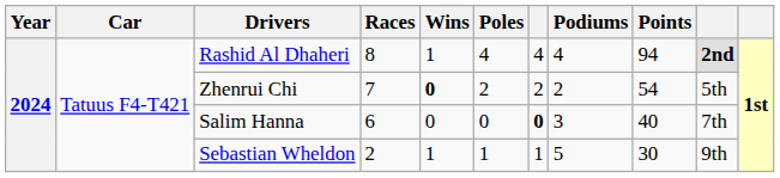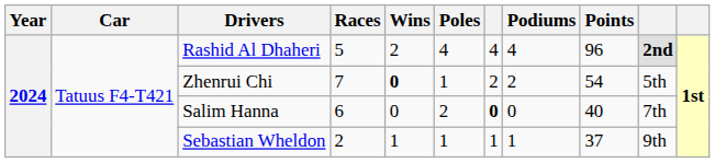Rashid Al Dhaheri | Races: 8 -> 5
Rashid Al Dhaheri | Wins: 1 -> 2
Rashid Al Dhaheri | Points: 94 -> 96
Zhenrui Chi | Poles: 2 -> 1
Salim Hanna | Poles: 0 -> 2
Salim Hanna | Podiums: 3 -> 0
Sebastian Wheldon | Podiums: 5 -> 1
Sebastian Wheldon | Points: 30 -> 37
